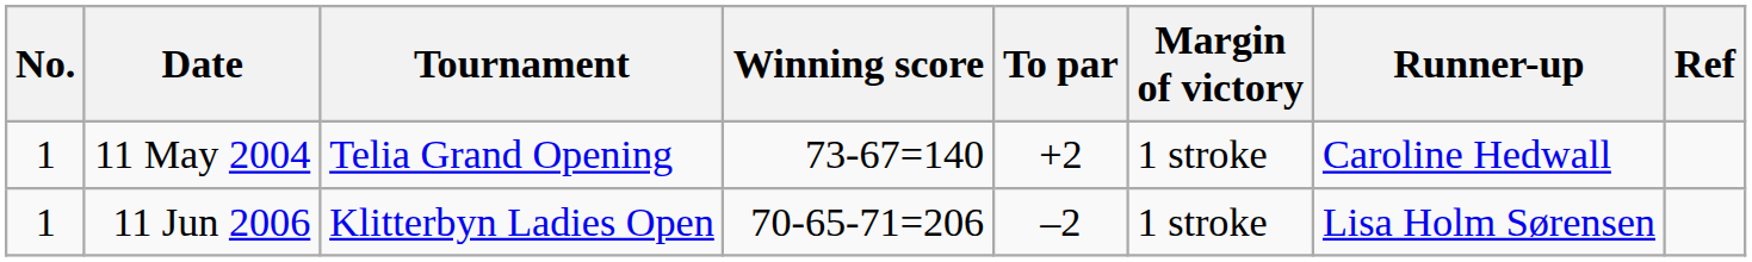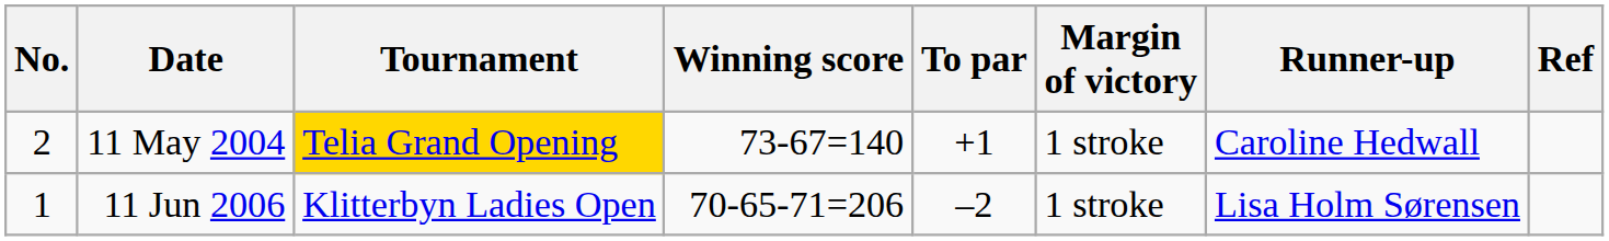11 May 2004 | No.: 1 -> 2
11 May 2004 | Tournament: no background -> gold background
11 May 2004 | To par: +2 -> +1
